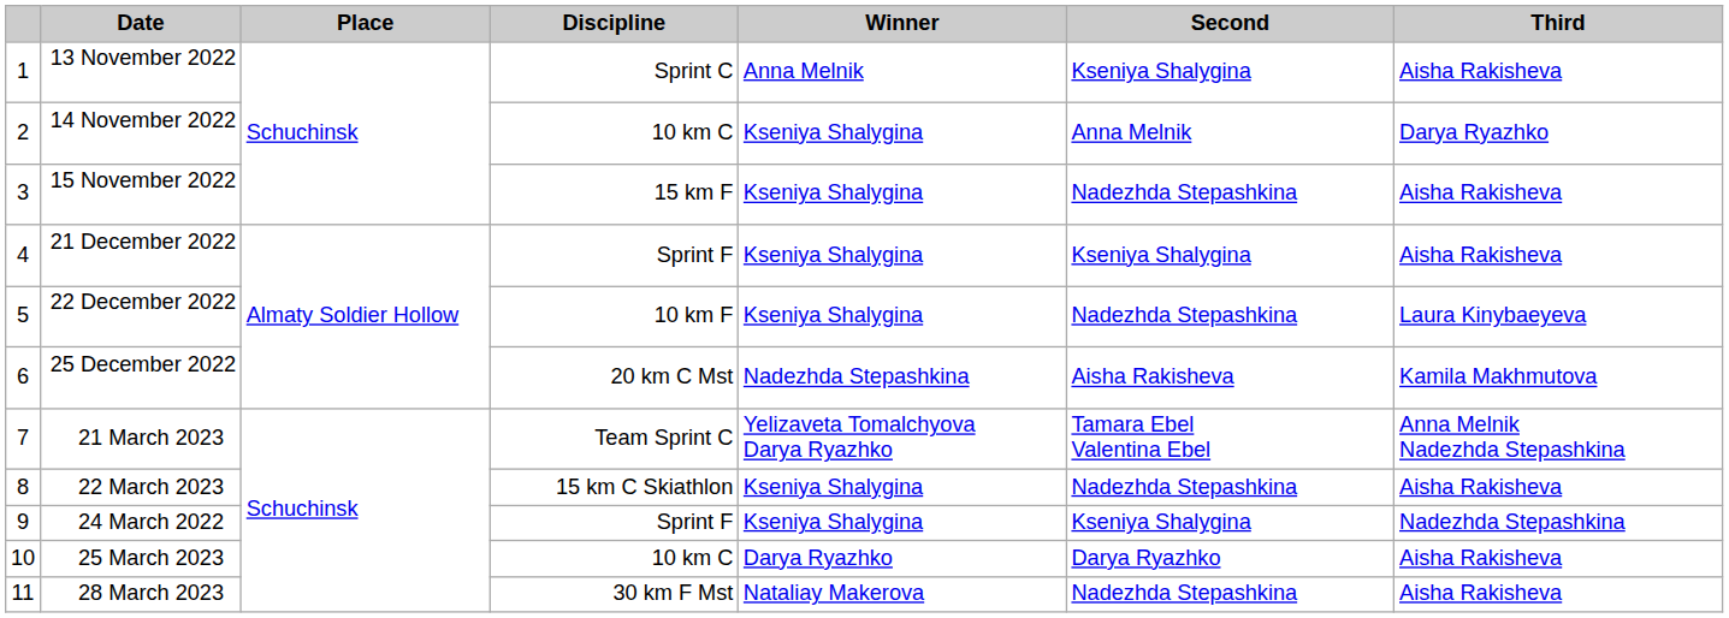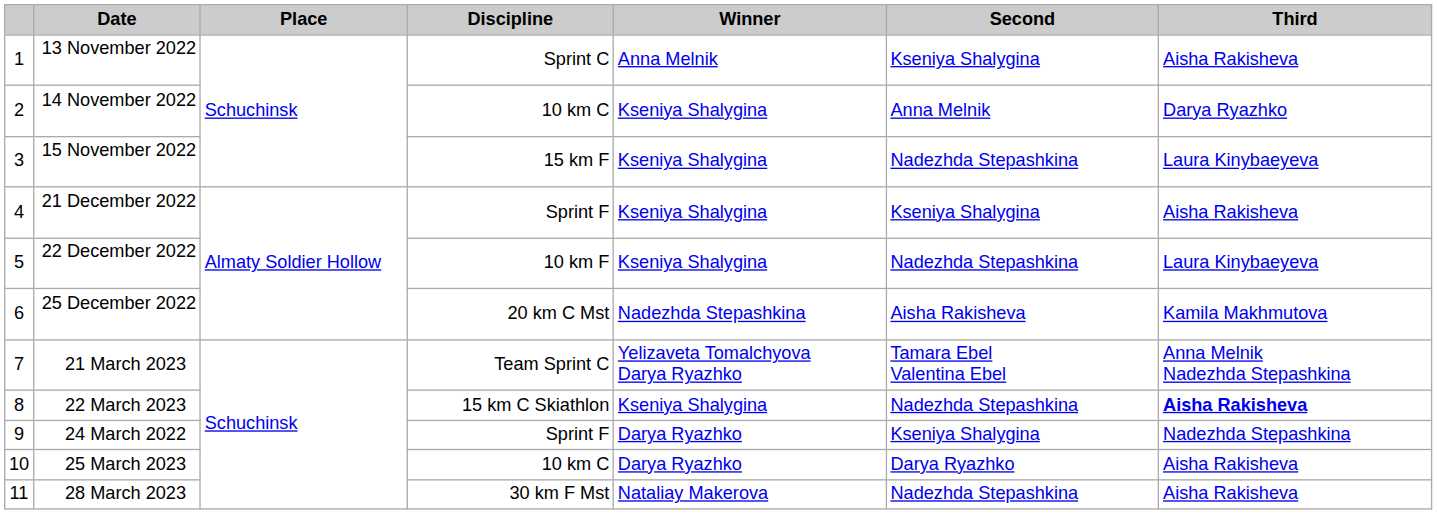15 November 2022 | Third: Aisha Rakisheva -> Laura Kinybaeyeva
22 March 2023 | Third: normal -> bold
24 March 2022 | Winner: Kseniya Shalygina -> Darya Ryazhko
